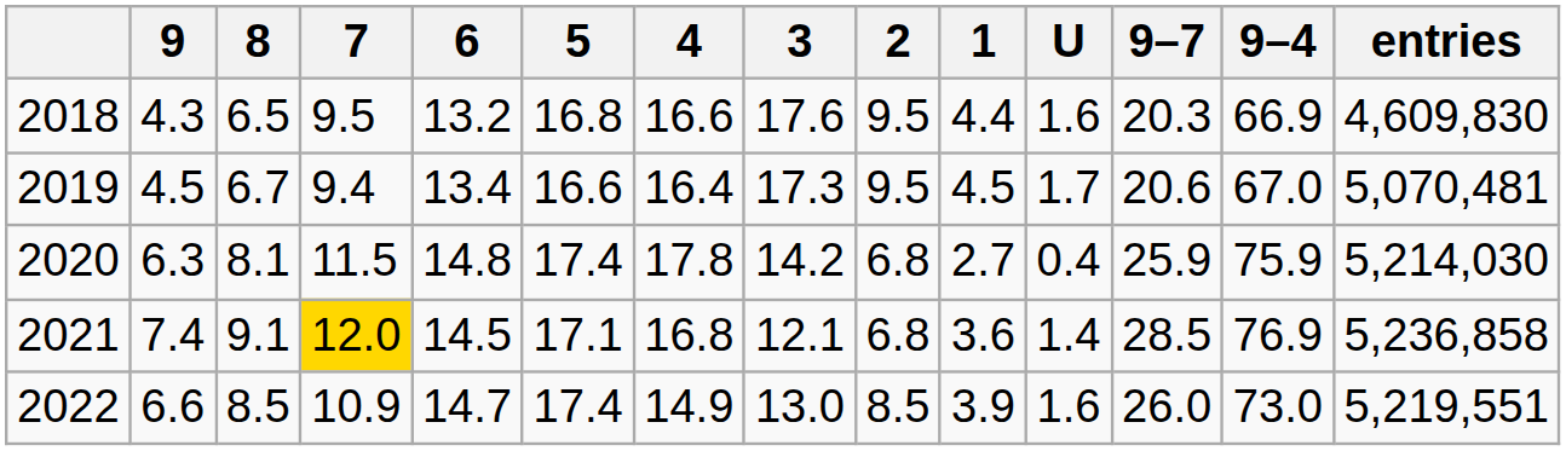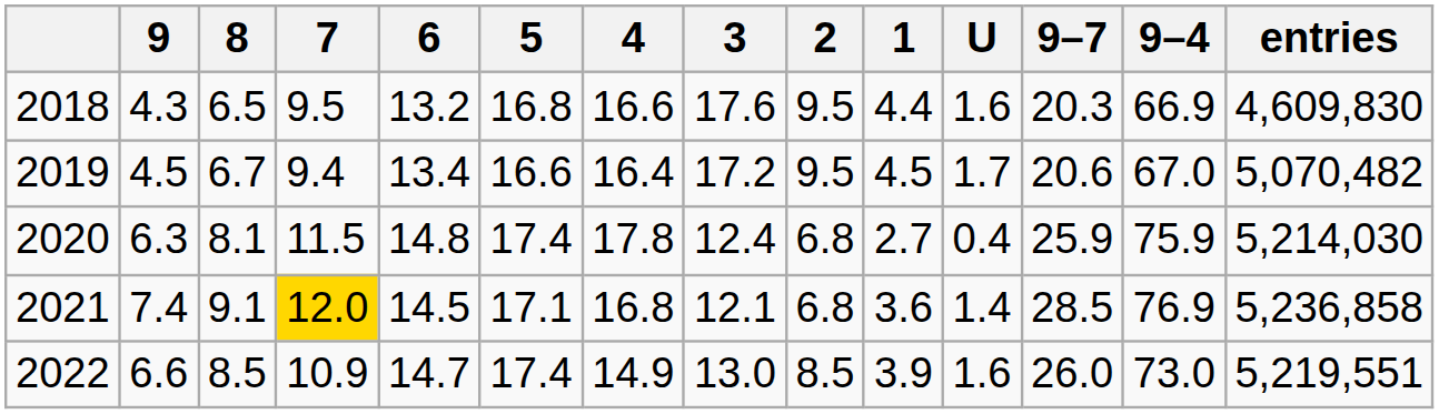2019 | 3: 17.3 -> 17.2
2019 | entries: 5,070,481 -> 5,070,482
2020 | 3: 14.2 -> 12.4
